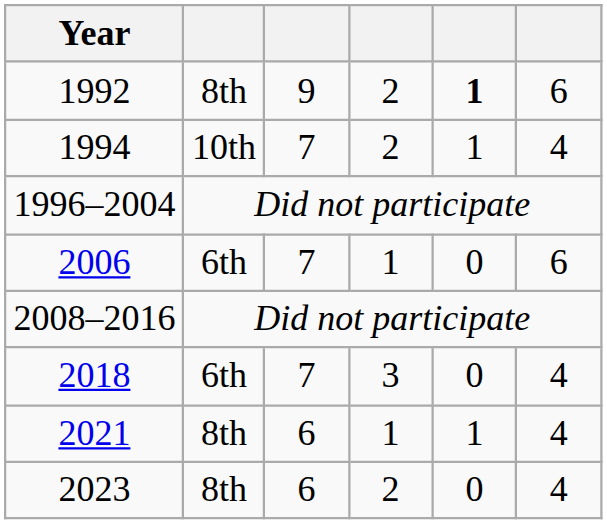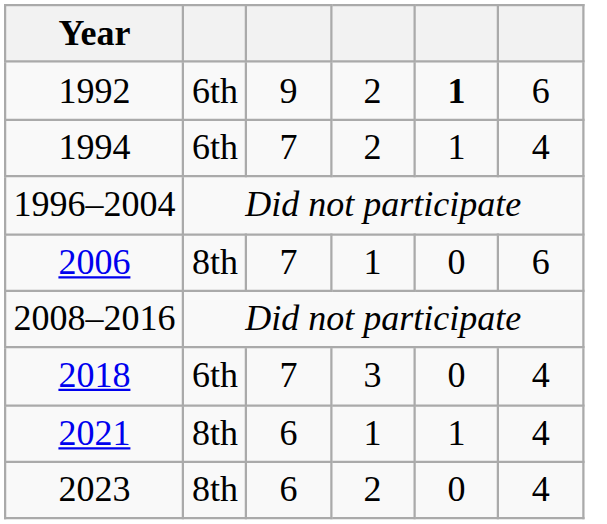1992 | column 2: 8th -> 6th
1994 | column 2: 10th -> 6th
2006 | column 2: 6th -> 8th
